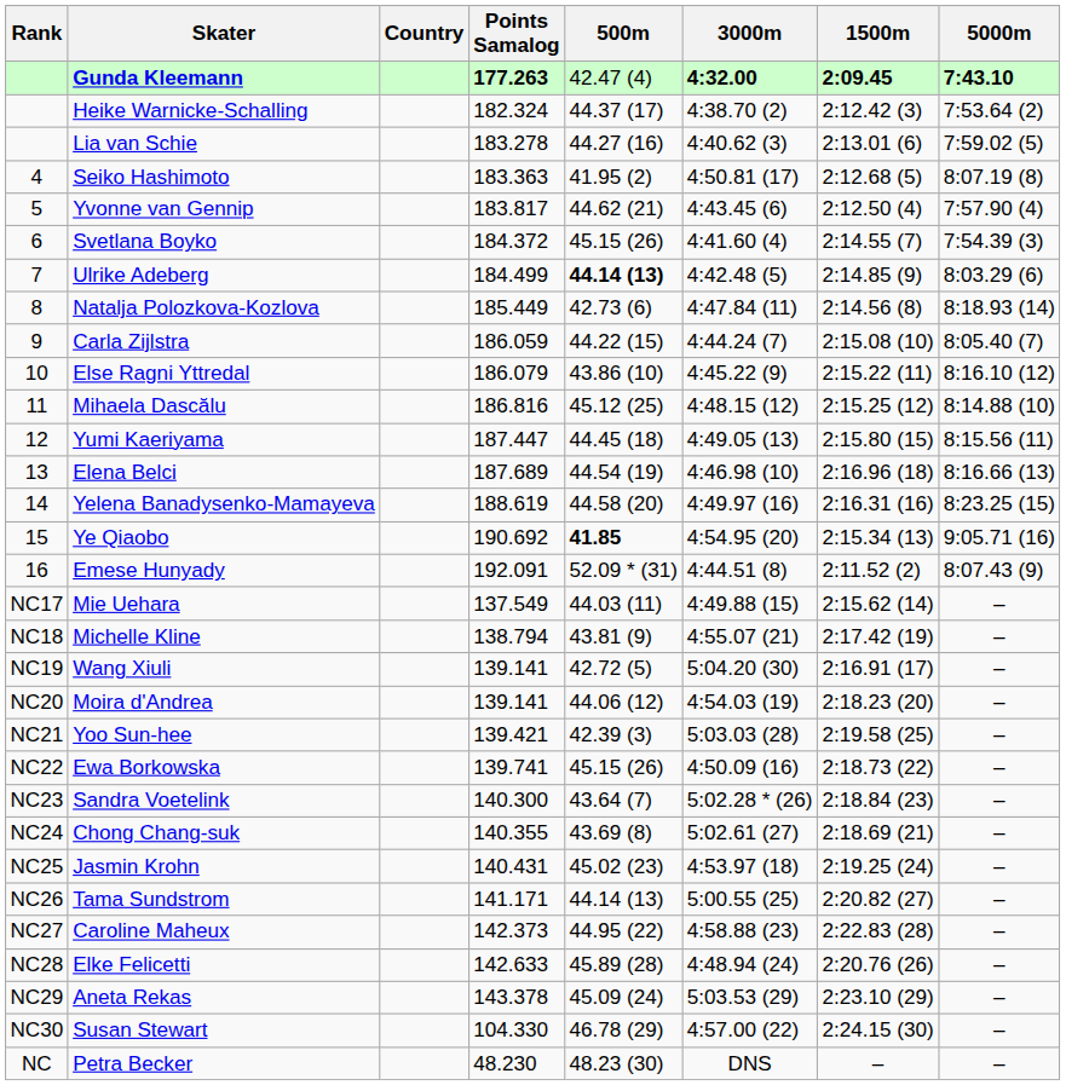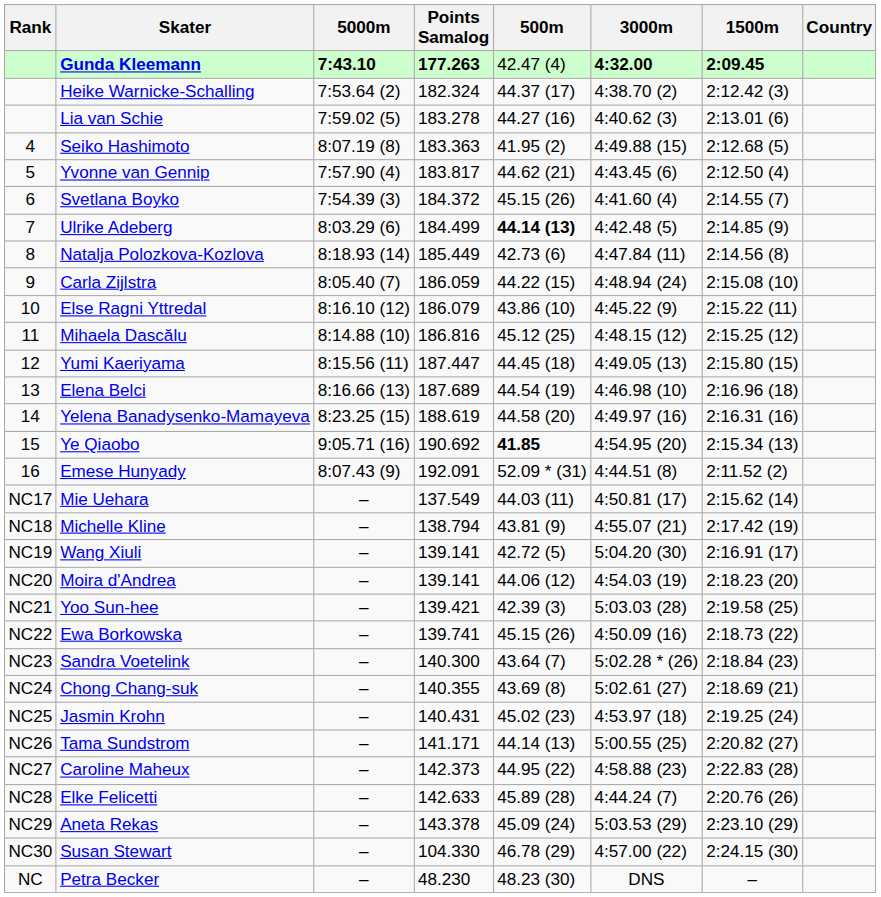columns swapped: Country <-> 5000m
Seiko Hashimoto | 3000m: 4:50.81 (17) -> 4:49.88 (15)
Carla Zijlstra | 3000m: 4:44.24 (7) -> 4:48.94 (24)
Mie Uehara | 3000m: 4:49.88 (15) -> 4:50.81 (17)
Elke Felicetti | 3000m: 4:48.94 (24) -> 4:44.24 (7)
